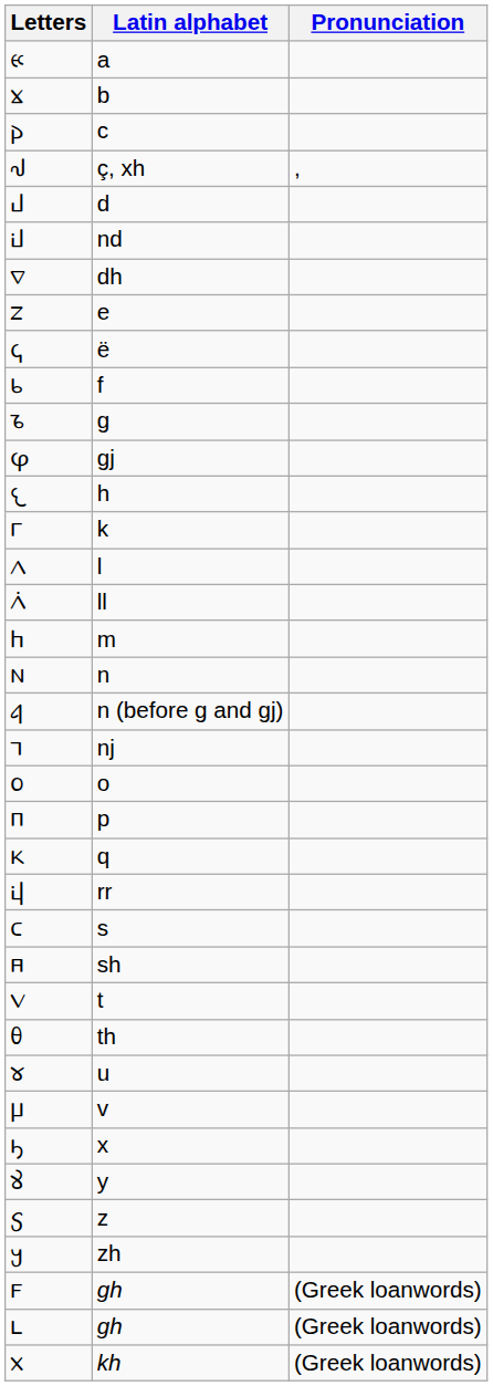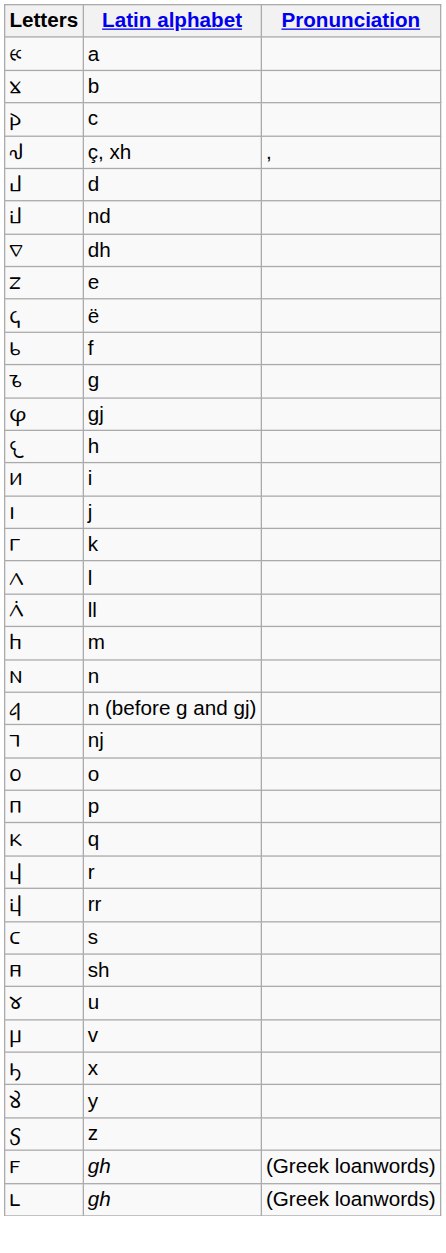+ row: 𐔍 | i
+ row: 𐔎 | j
+ row: 𐔙 | r
- row: 𐔝 | t
- row: 𐔞 | th
- row: 𐔤 | zh
- row: 𐔧 | kh | (Greek loanwords)
